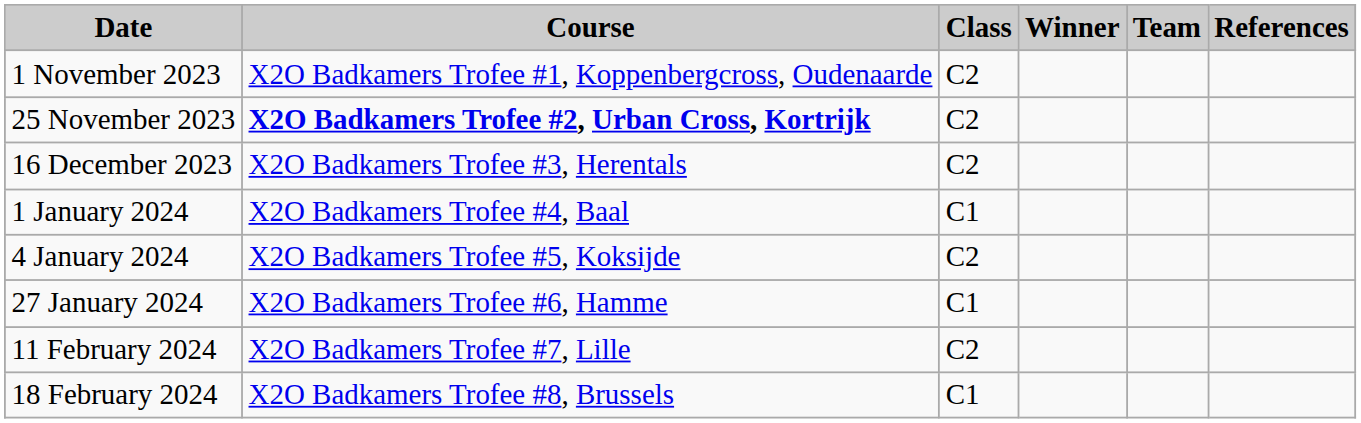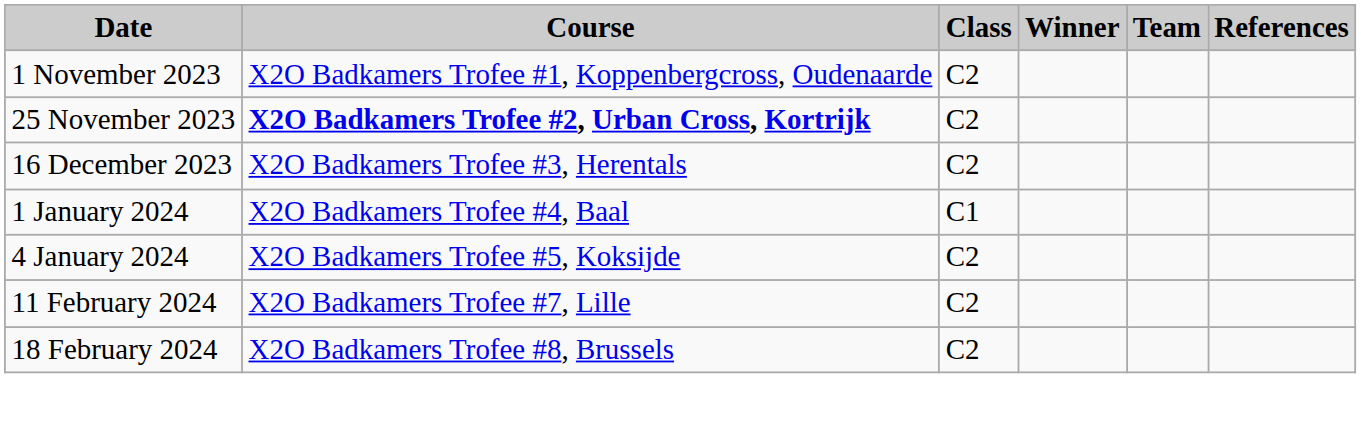- row: 27 January 2024 | X2O Badkamers Trofee #6, Hamme | C1
18 February 2024 | Class: C1 -> C2
